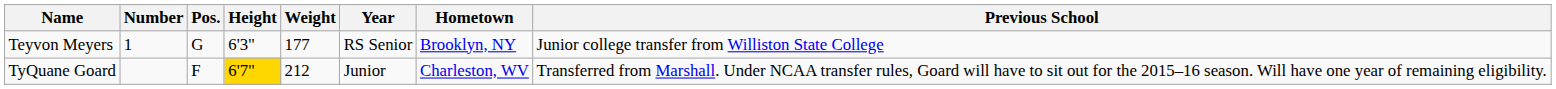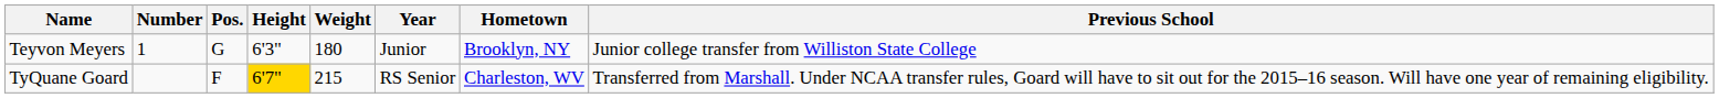Teyvon Meyers | Weight: 177 -> 180
Teyvon Meyers | Year: RS Senior -> Junior
TyQuane Goard | Weight: 212 -> 215
TyQuane Goard | Year: Junior -> RS Senior
